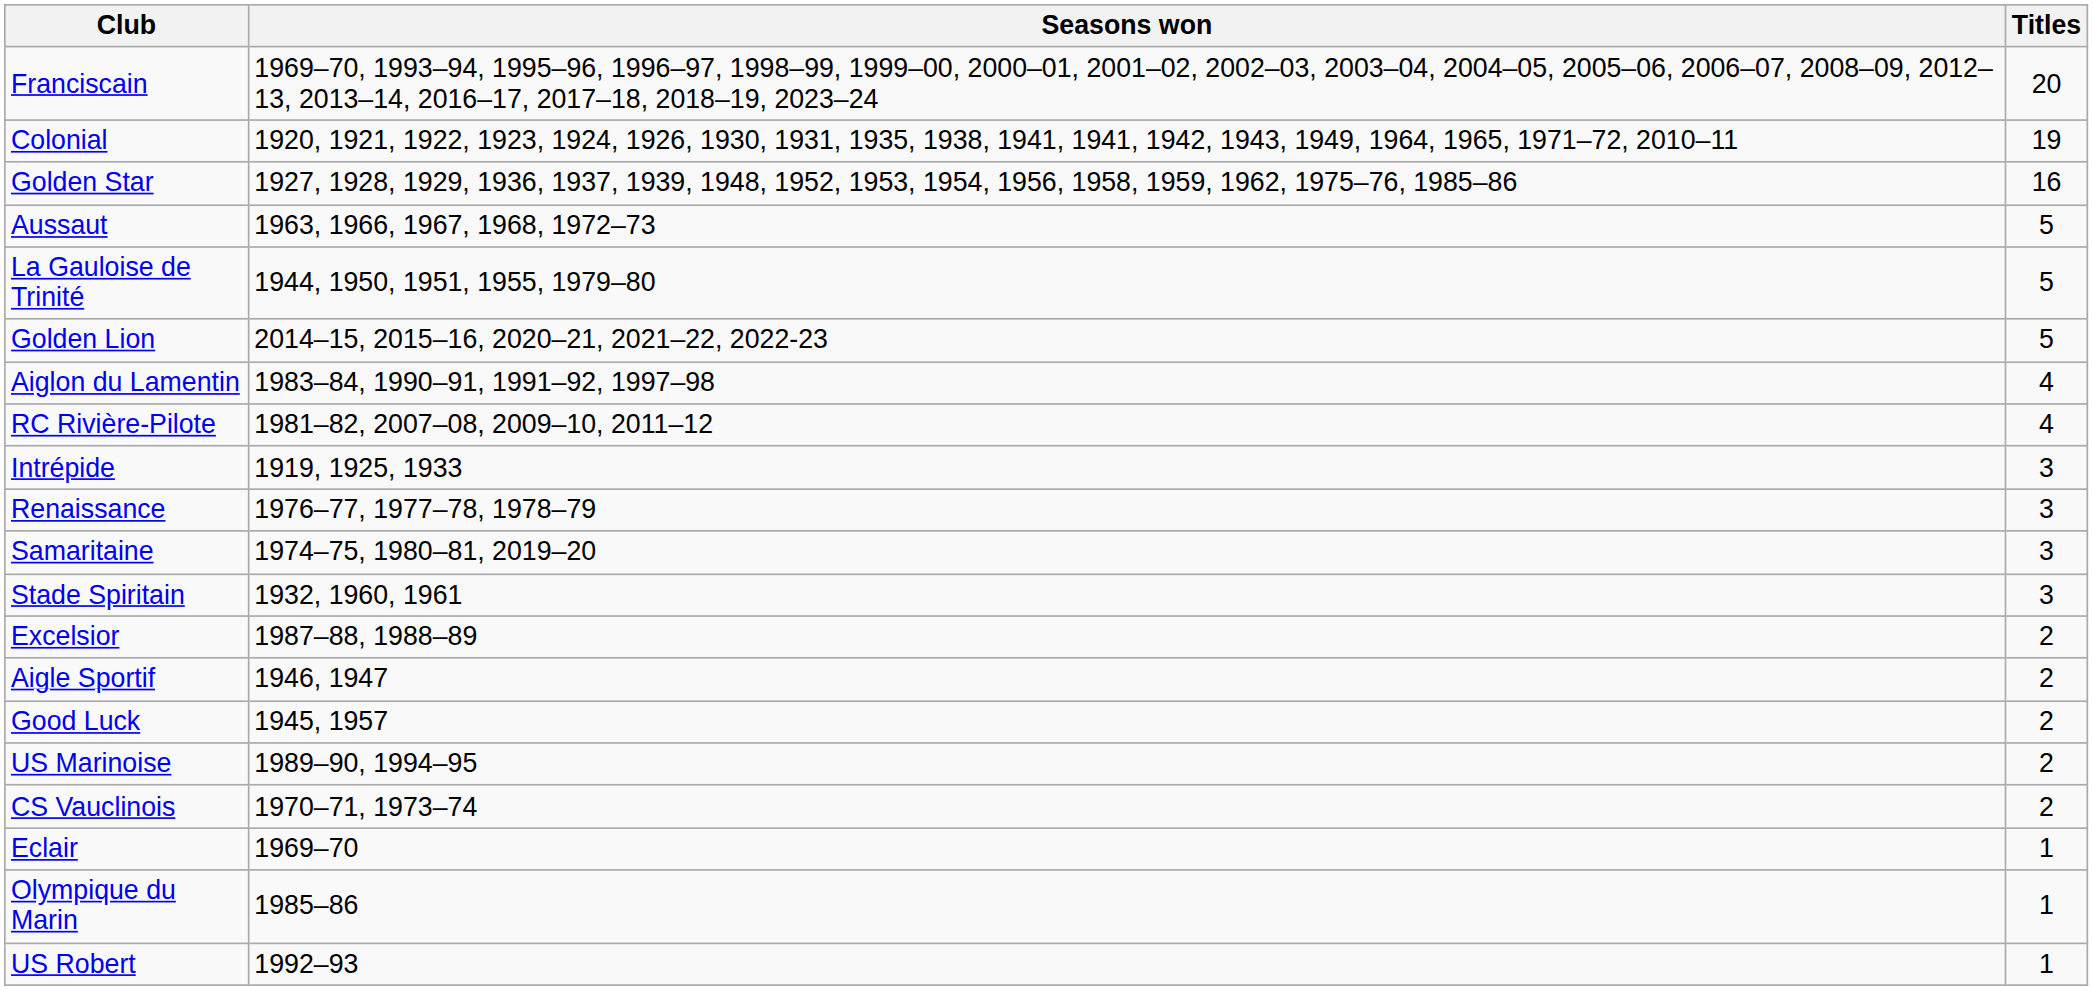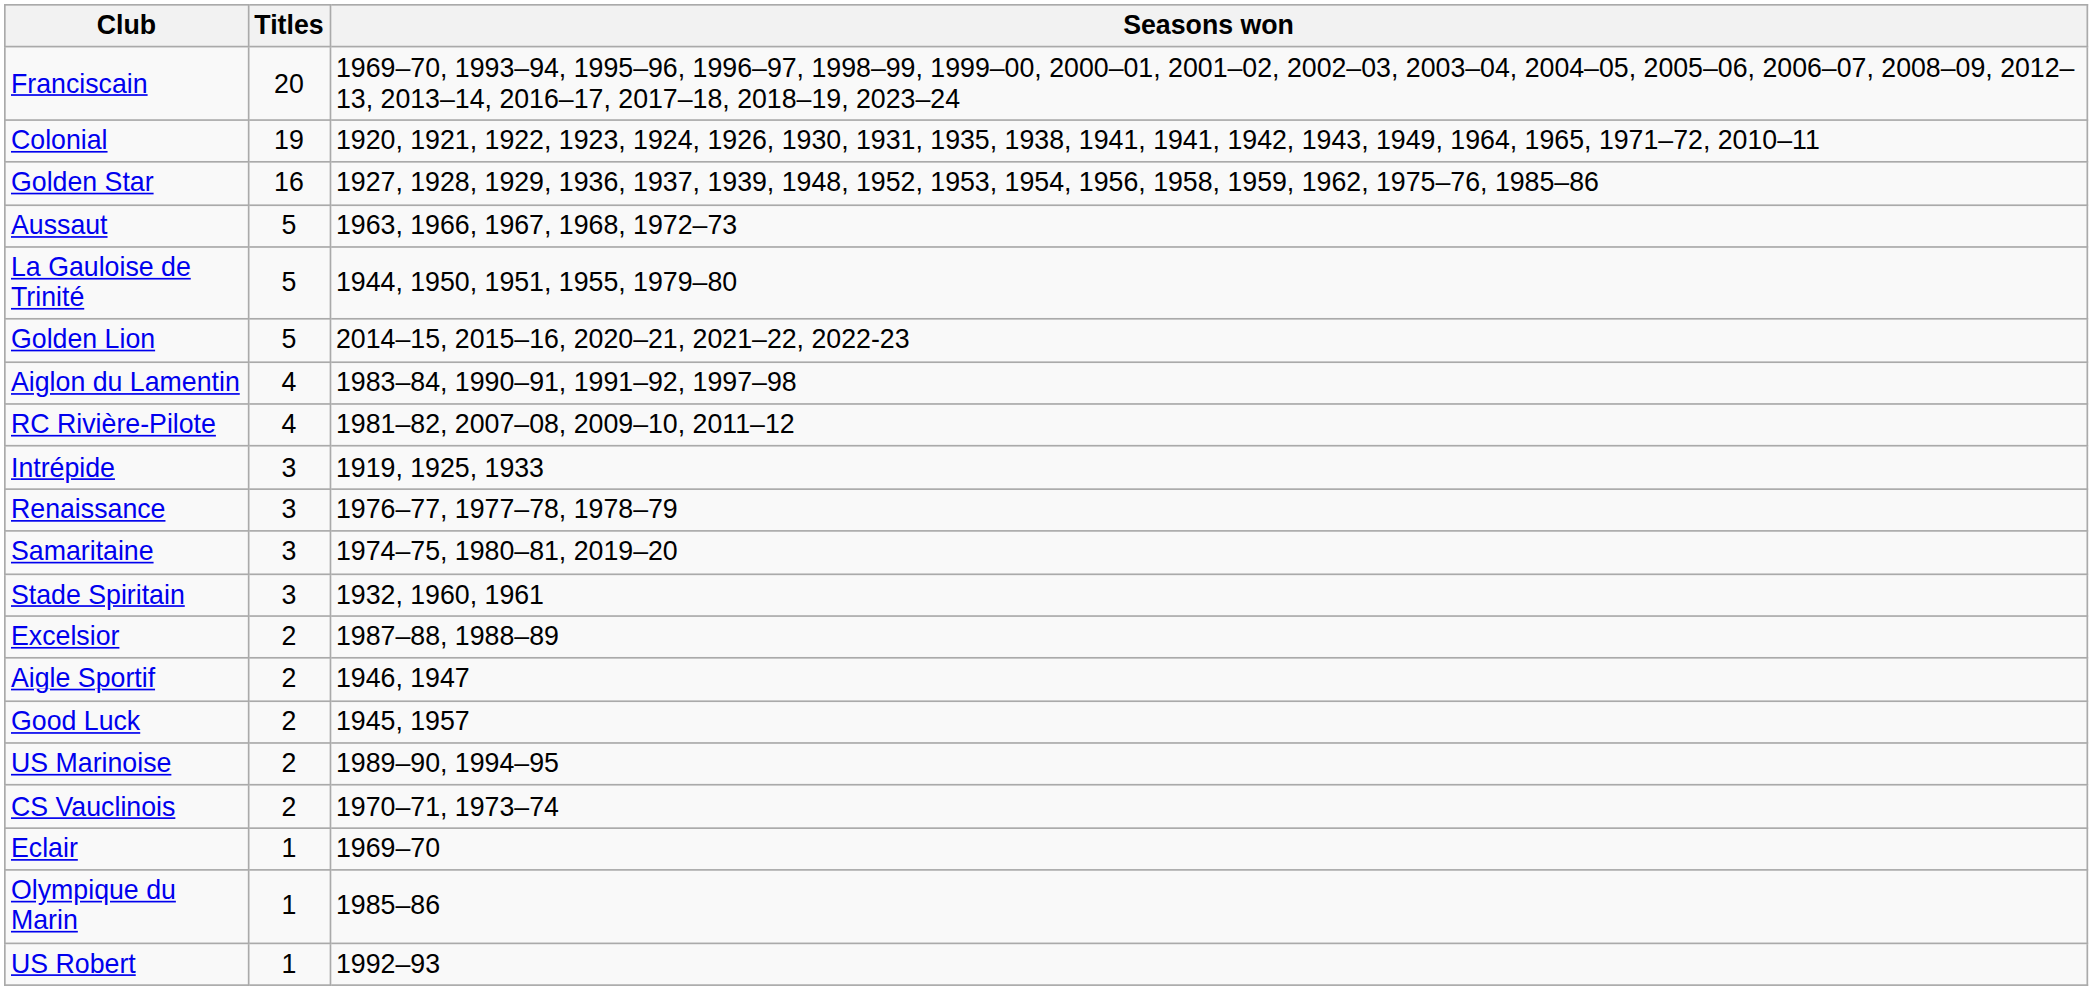columns swapped: Titles <-> Seasons won
